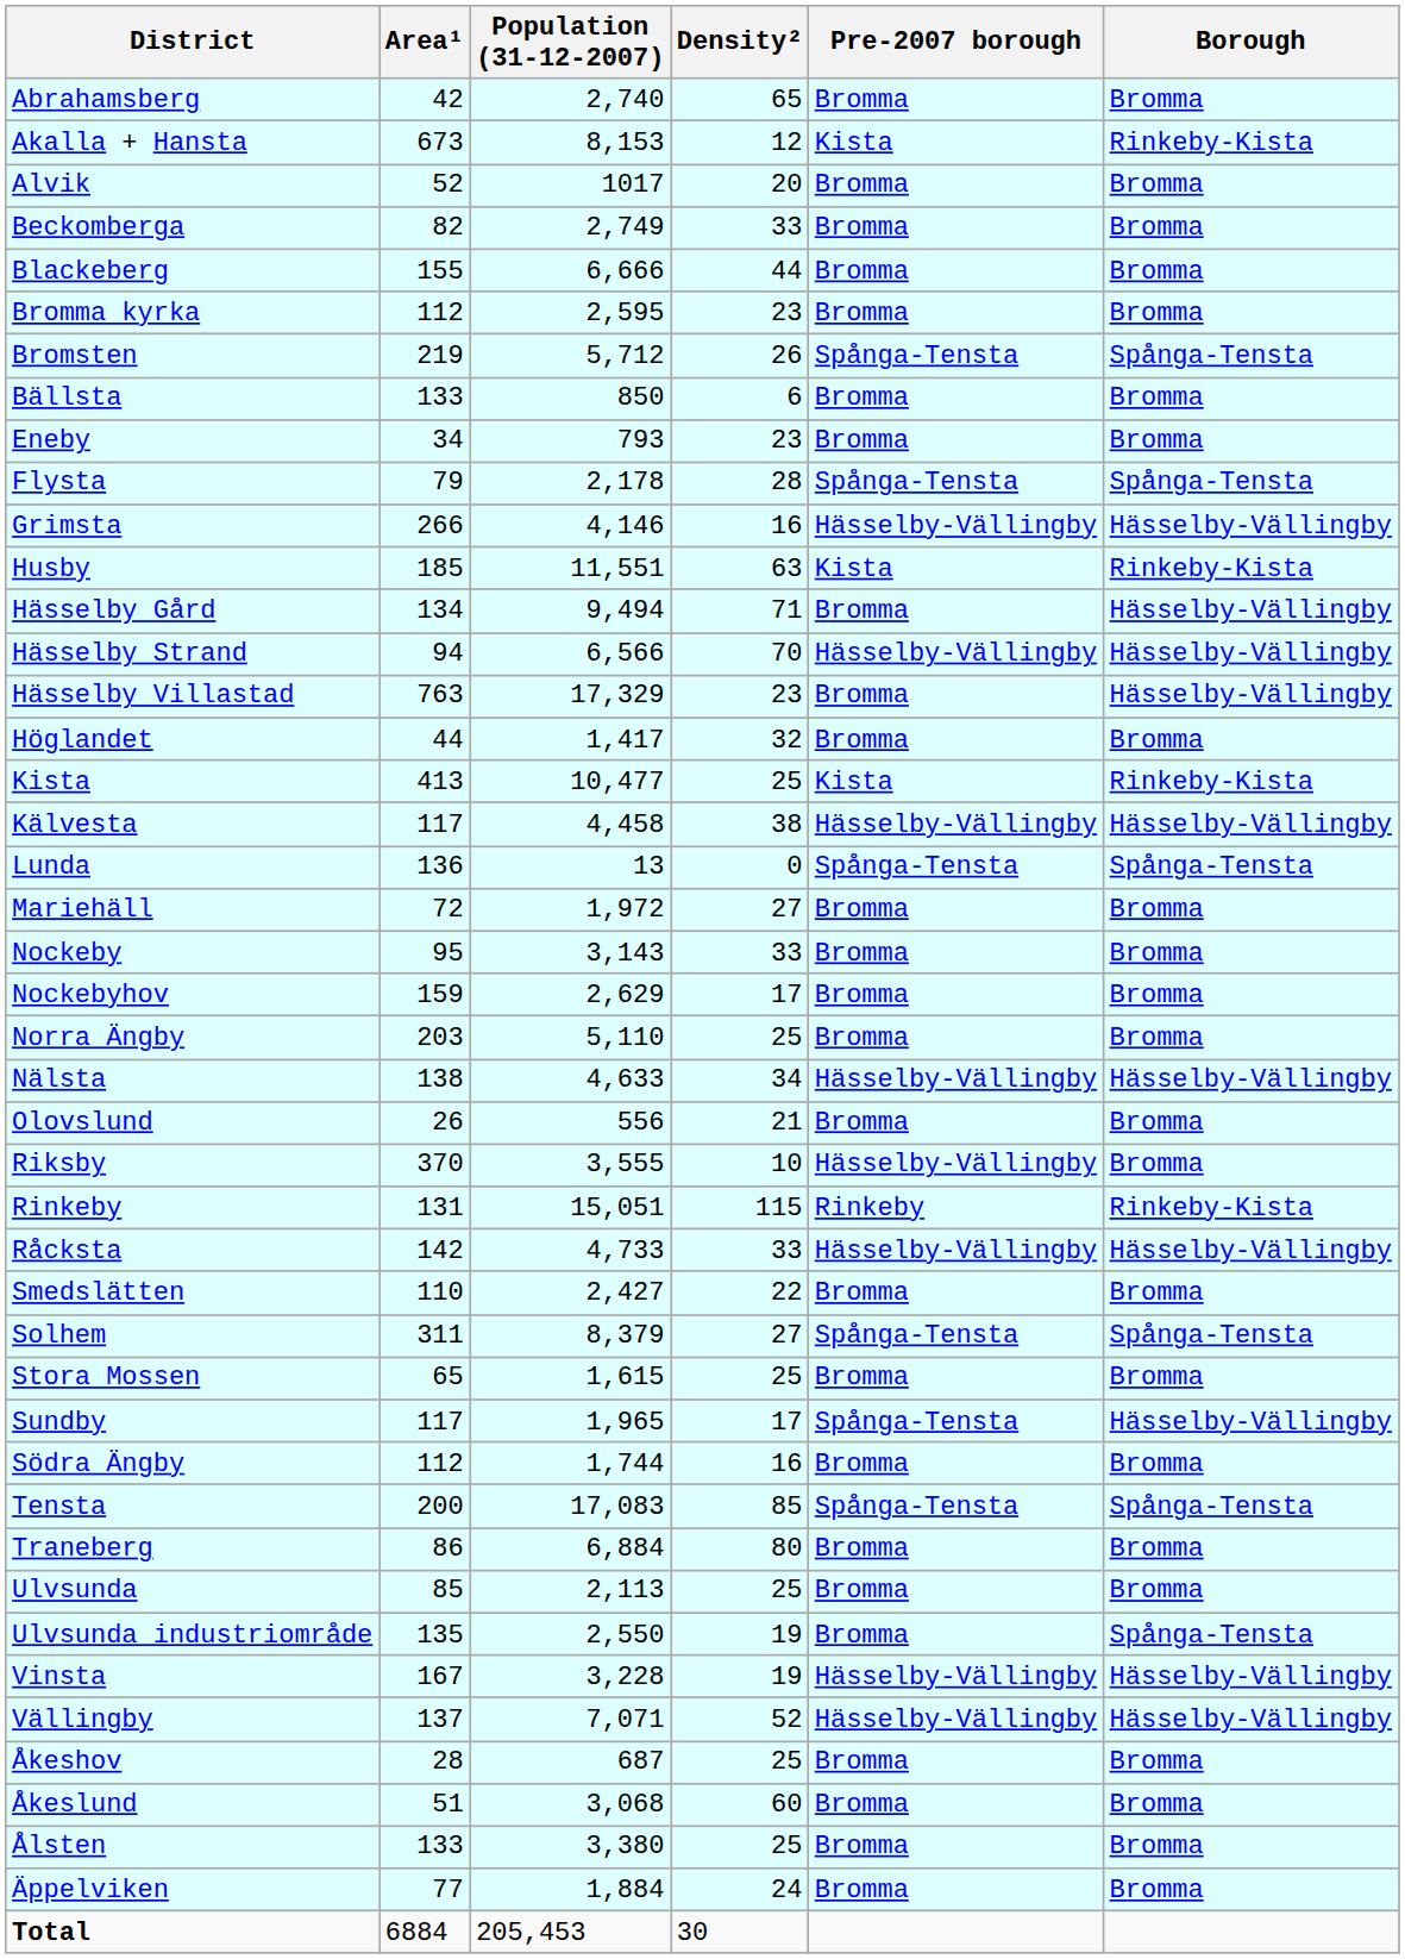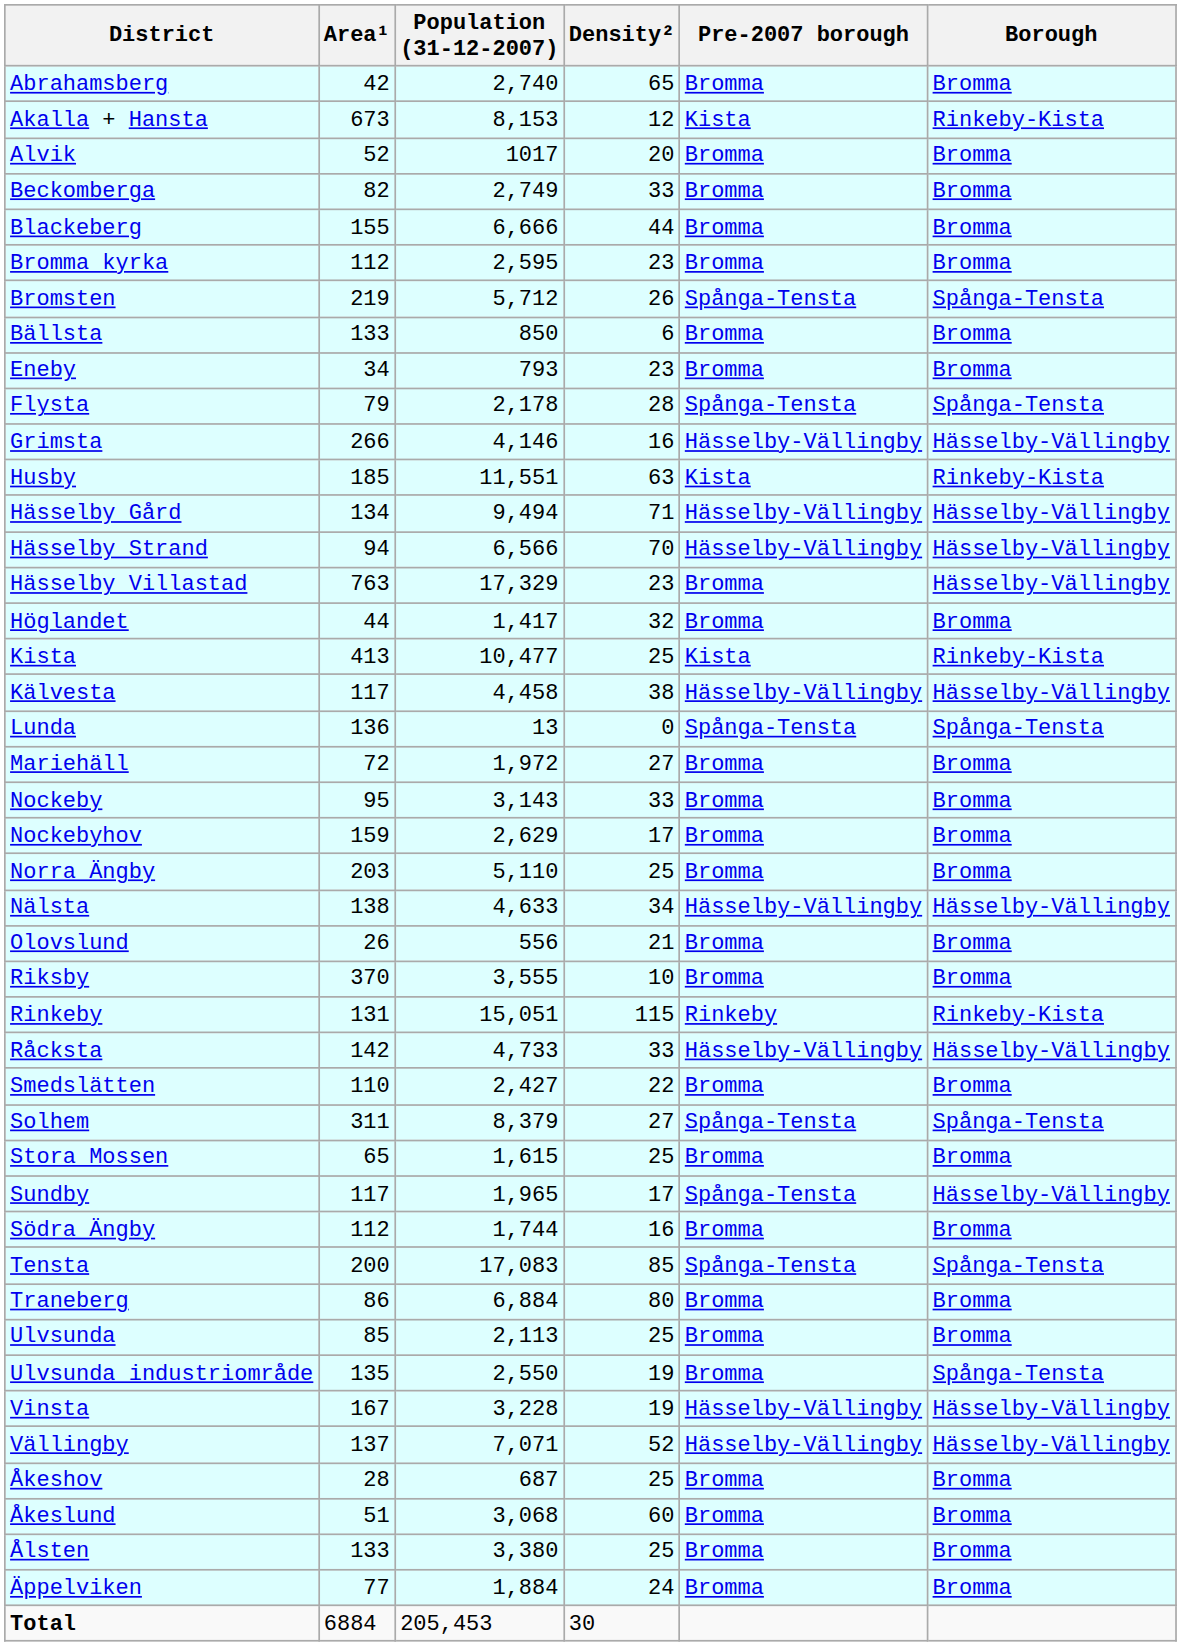Hässelby Gård | Pre-2007 borough: Bromma -> Hässelby-Vällingby
Riksby | Pre-2007 borough: Hässelby-Vällingby -> Bromma
